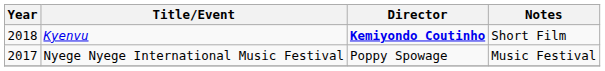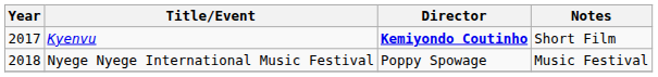Kyenvu | Year: 2018 -> 2017
Nyege Nyege International Music Festival | Year: 2017 -> 2018
